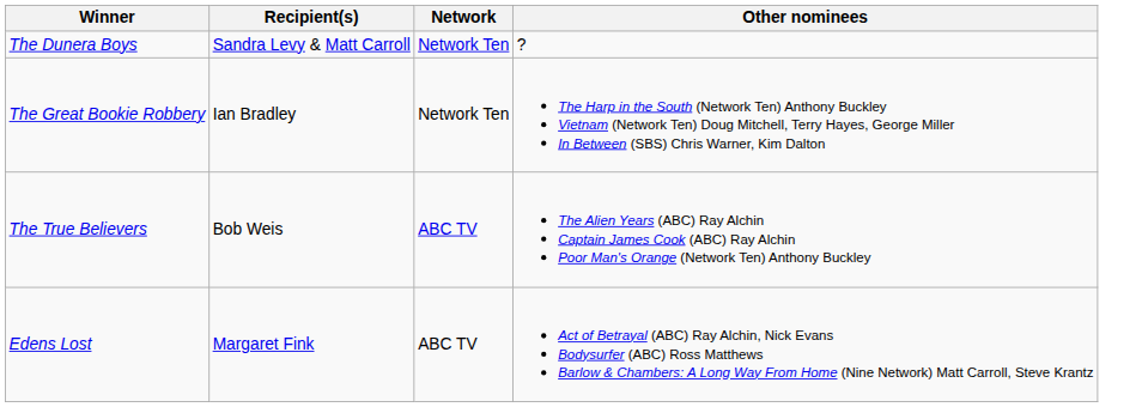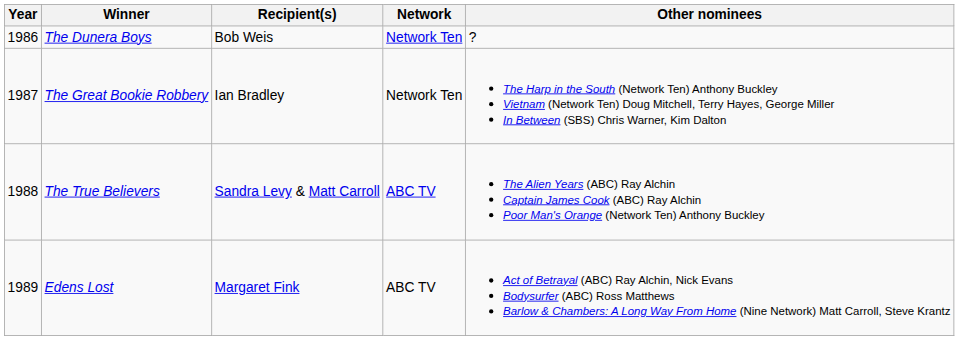+ column: Year | 1986 | 1987 | 1988 | 1989
The Dunera Boys | Recipient(s): Sandra Levy & Matt Carroll -> Bob Weis
The True Believers | Recipient(s): Bob Weis -> Sandra Levy & Matt Carroll
